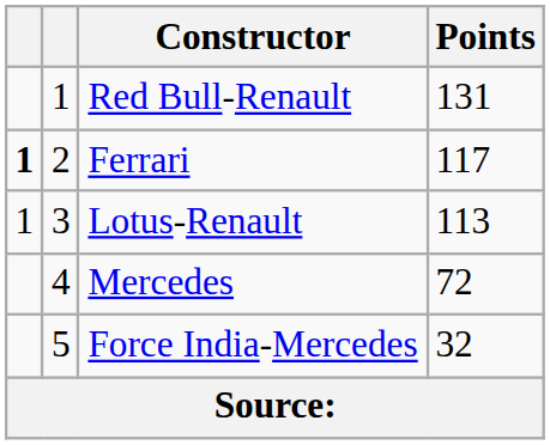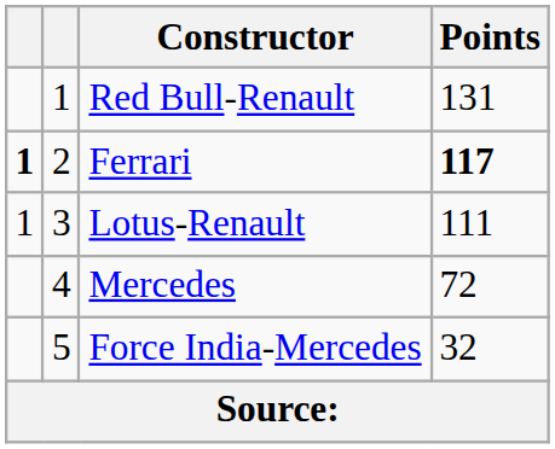Ferrari | Points: normal -> bold
Lotus-Renault | Points: 113 -> 111
